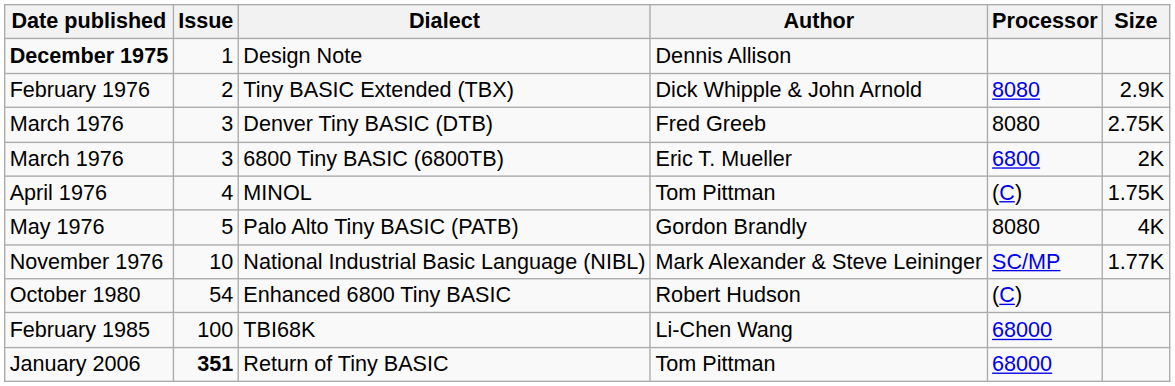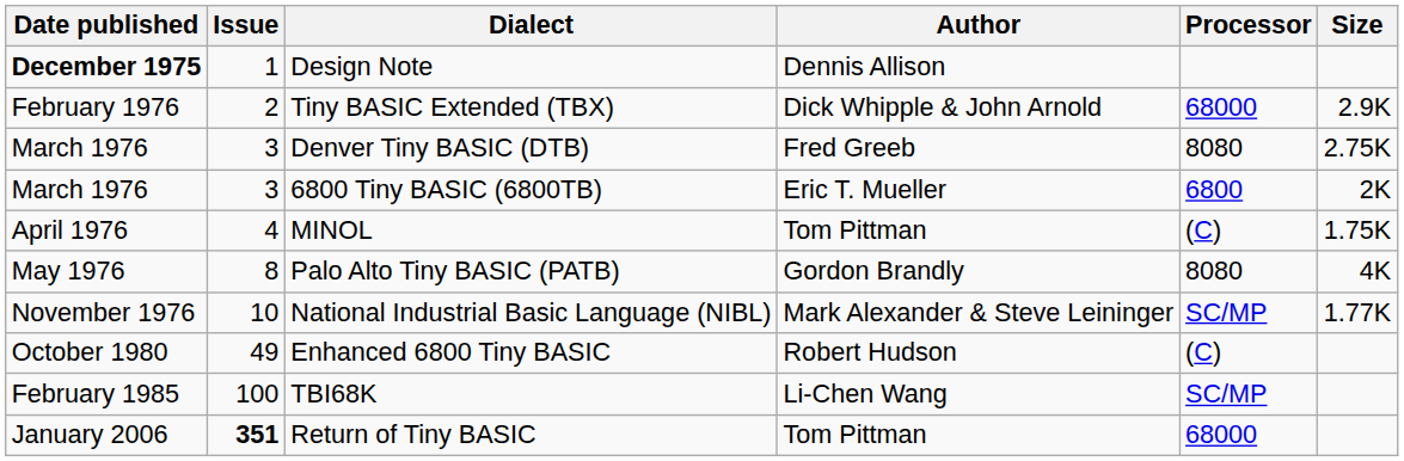Tiny BASIC Extended (TBX) | Processor: 8080 -> 68000
Palo Alto Tiny BASIC (PATB) | Issue: 5 -> 8
Enhanced 6800 Tiny BASIC | Issue: 54 -> 49
TBI68K | Processor: 68000 -> SC/MP
